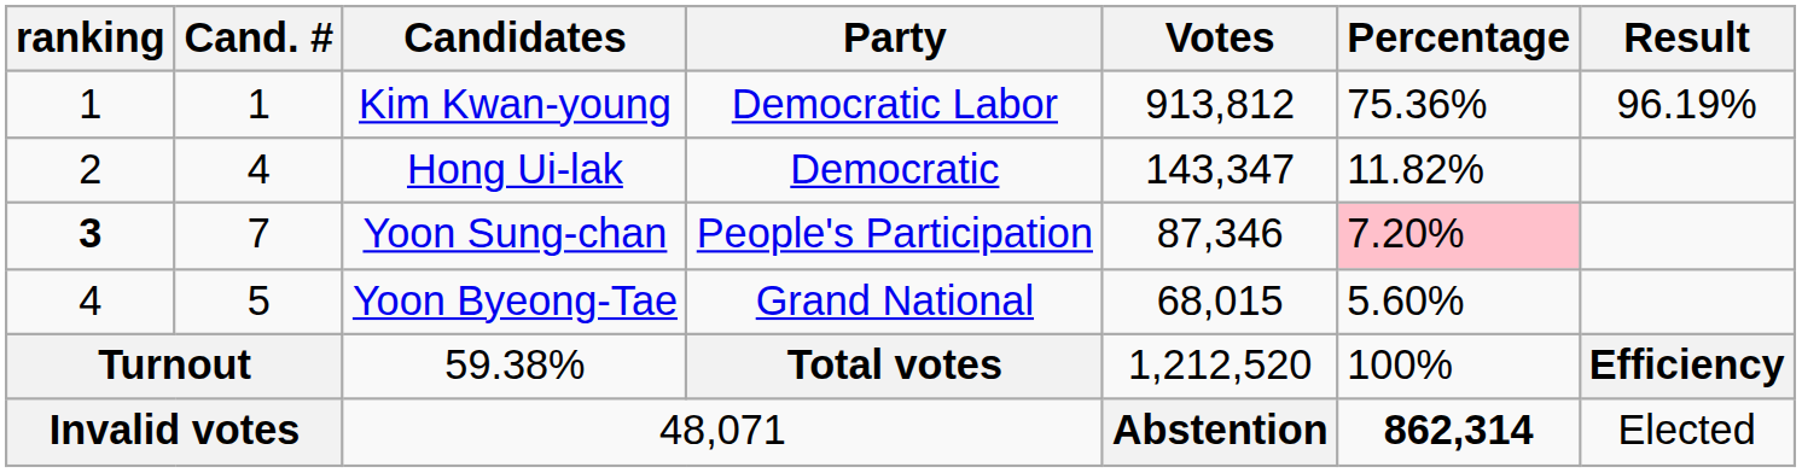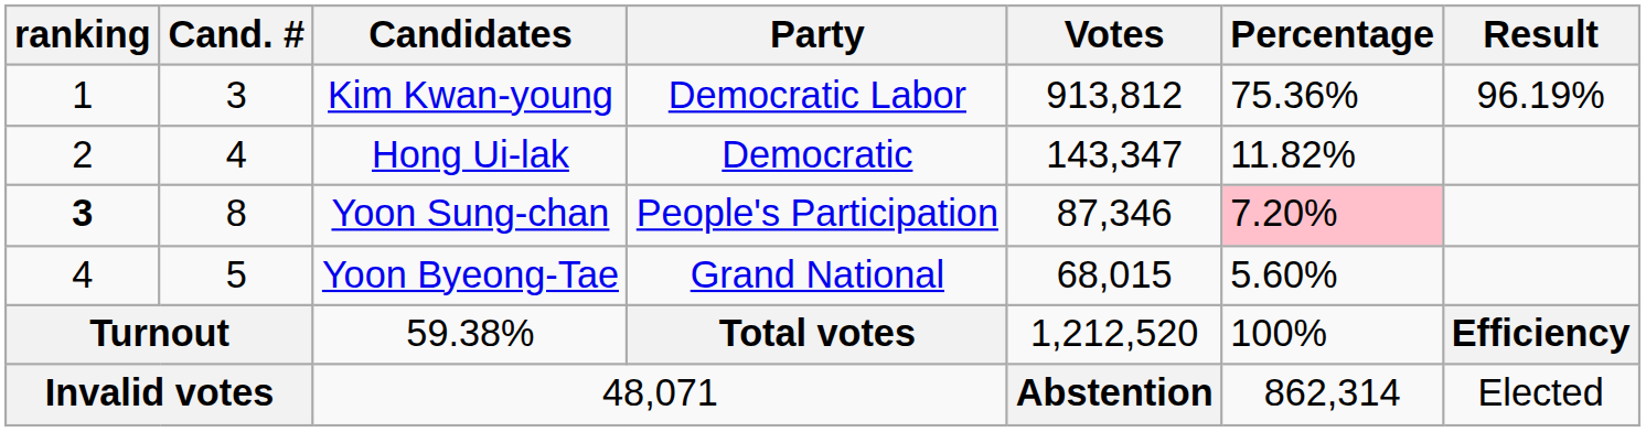Kim Kwan-young | Cand. #: 1 -> 3
Yoon Sung-chan | Cand. #: 7 -> 8
48,071 | Percentage: bold -> normal
